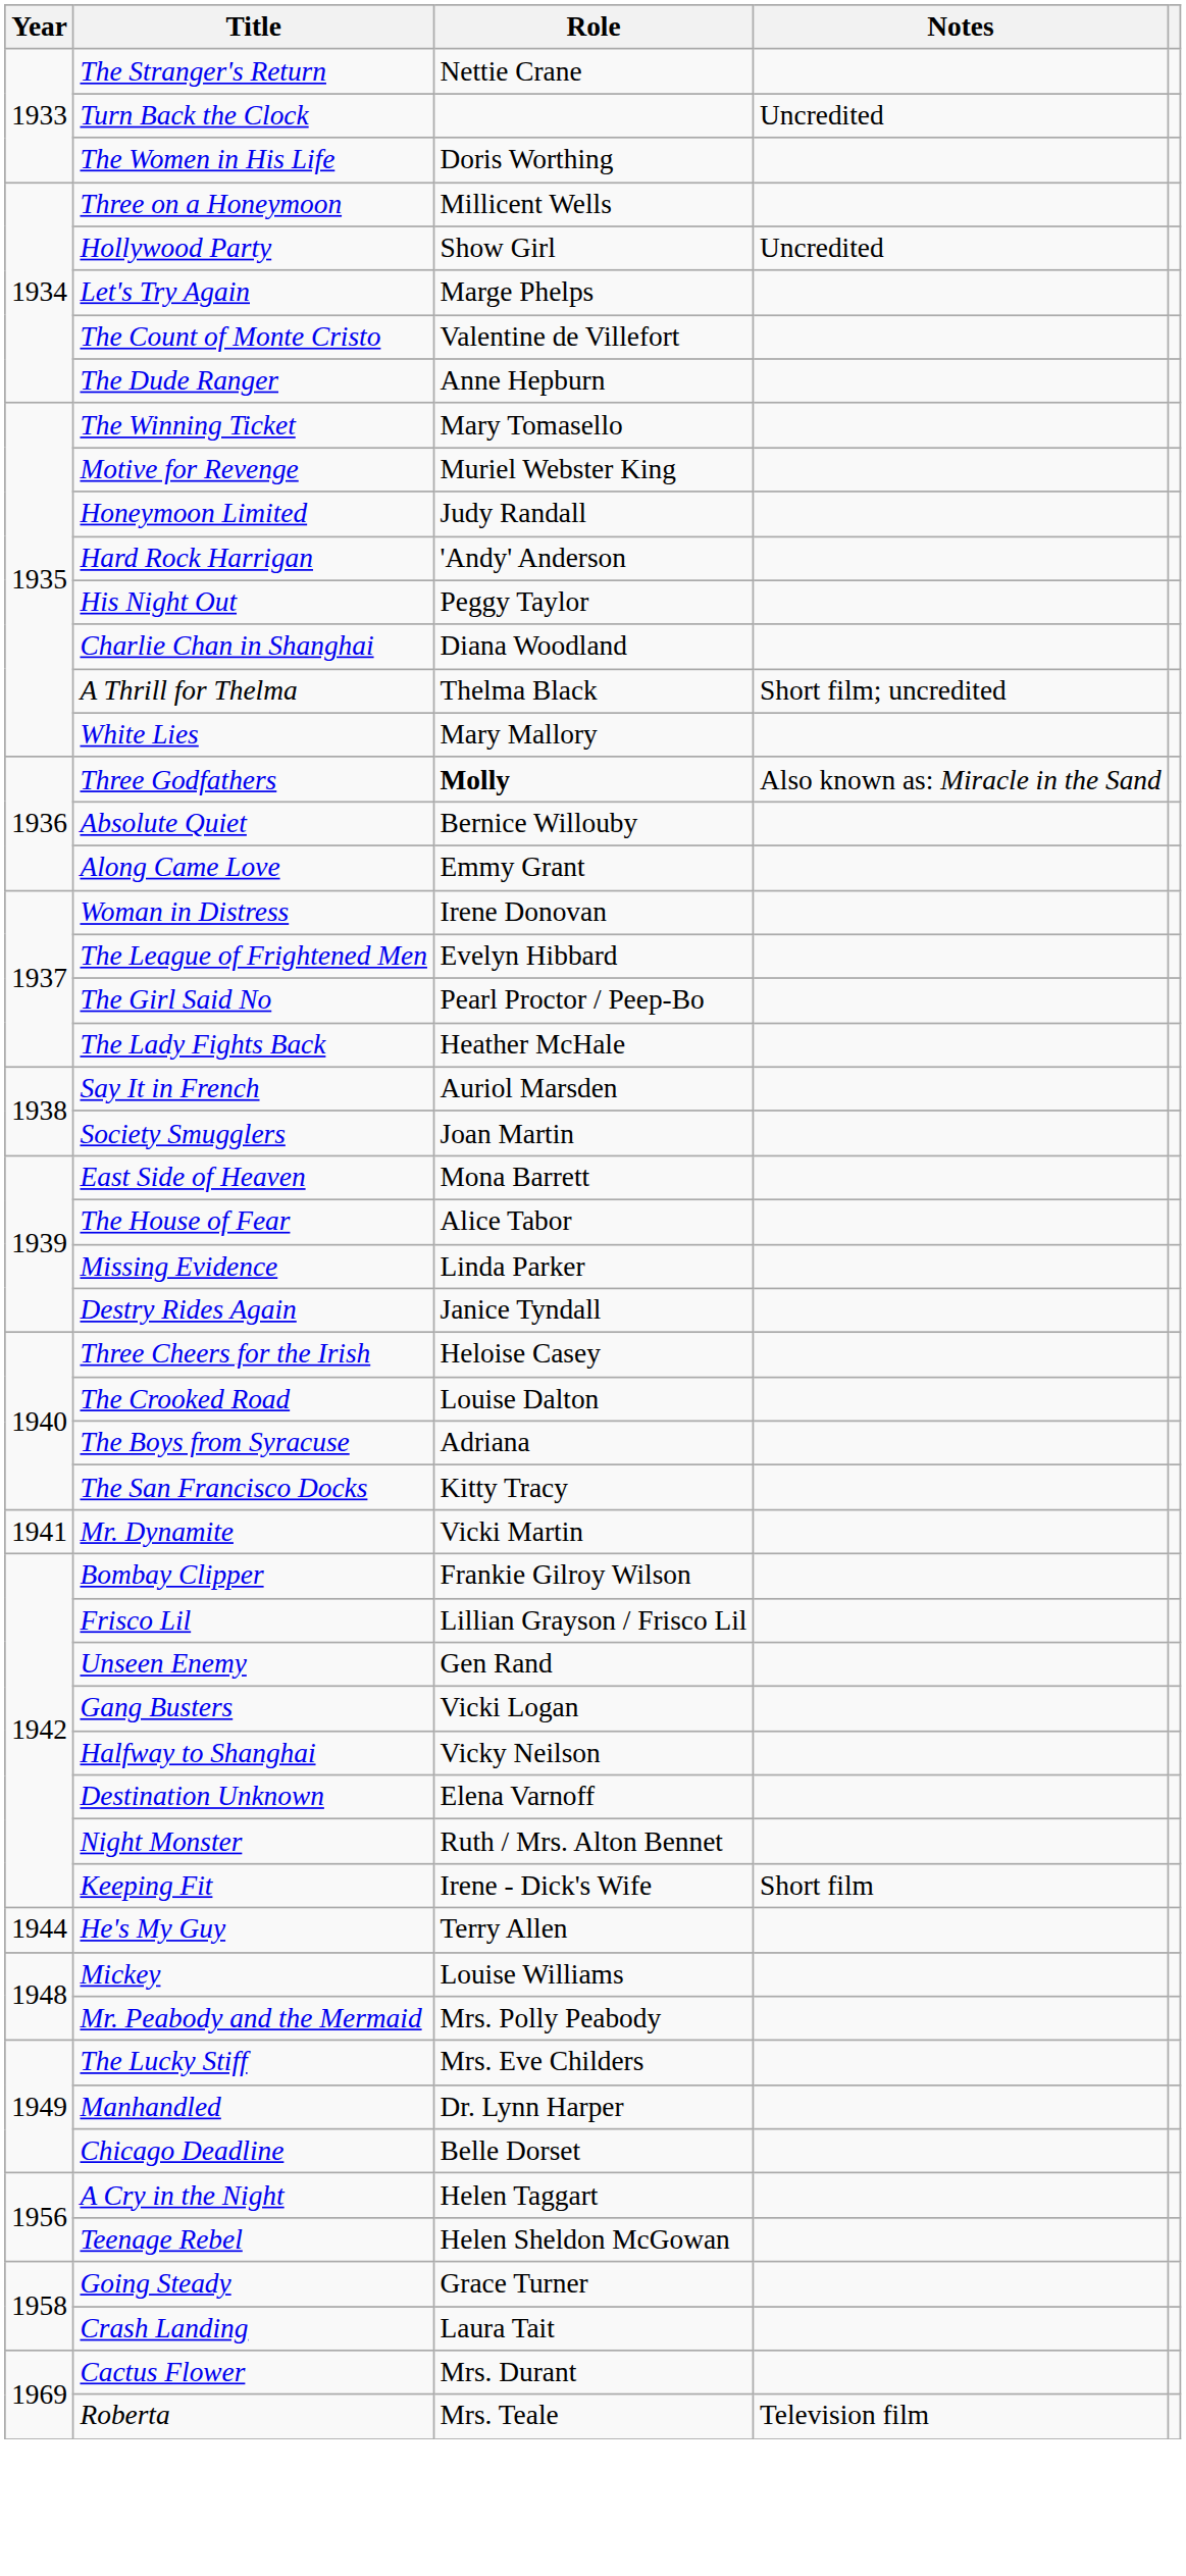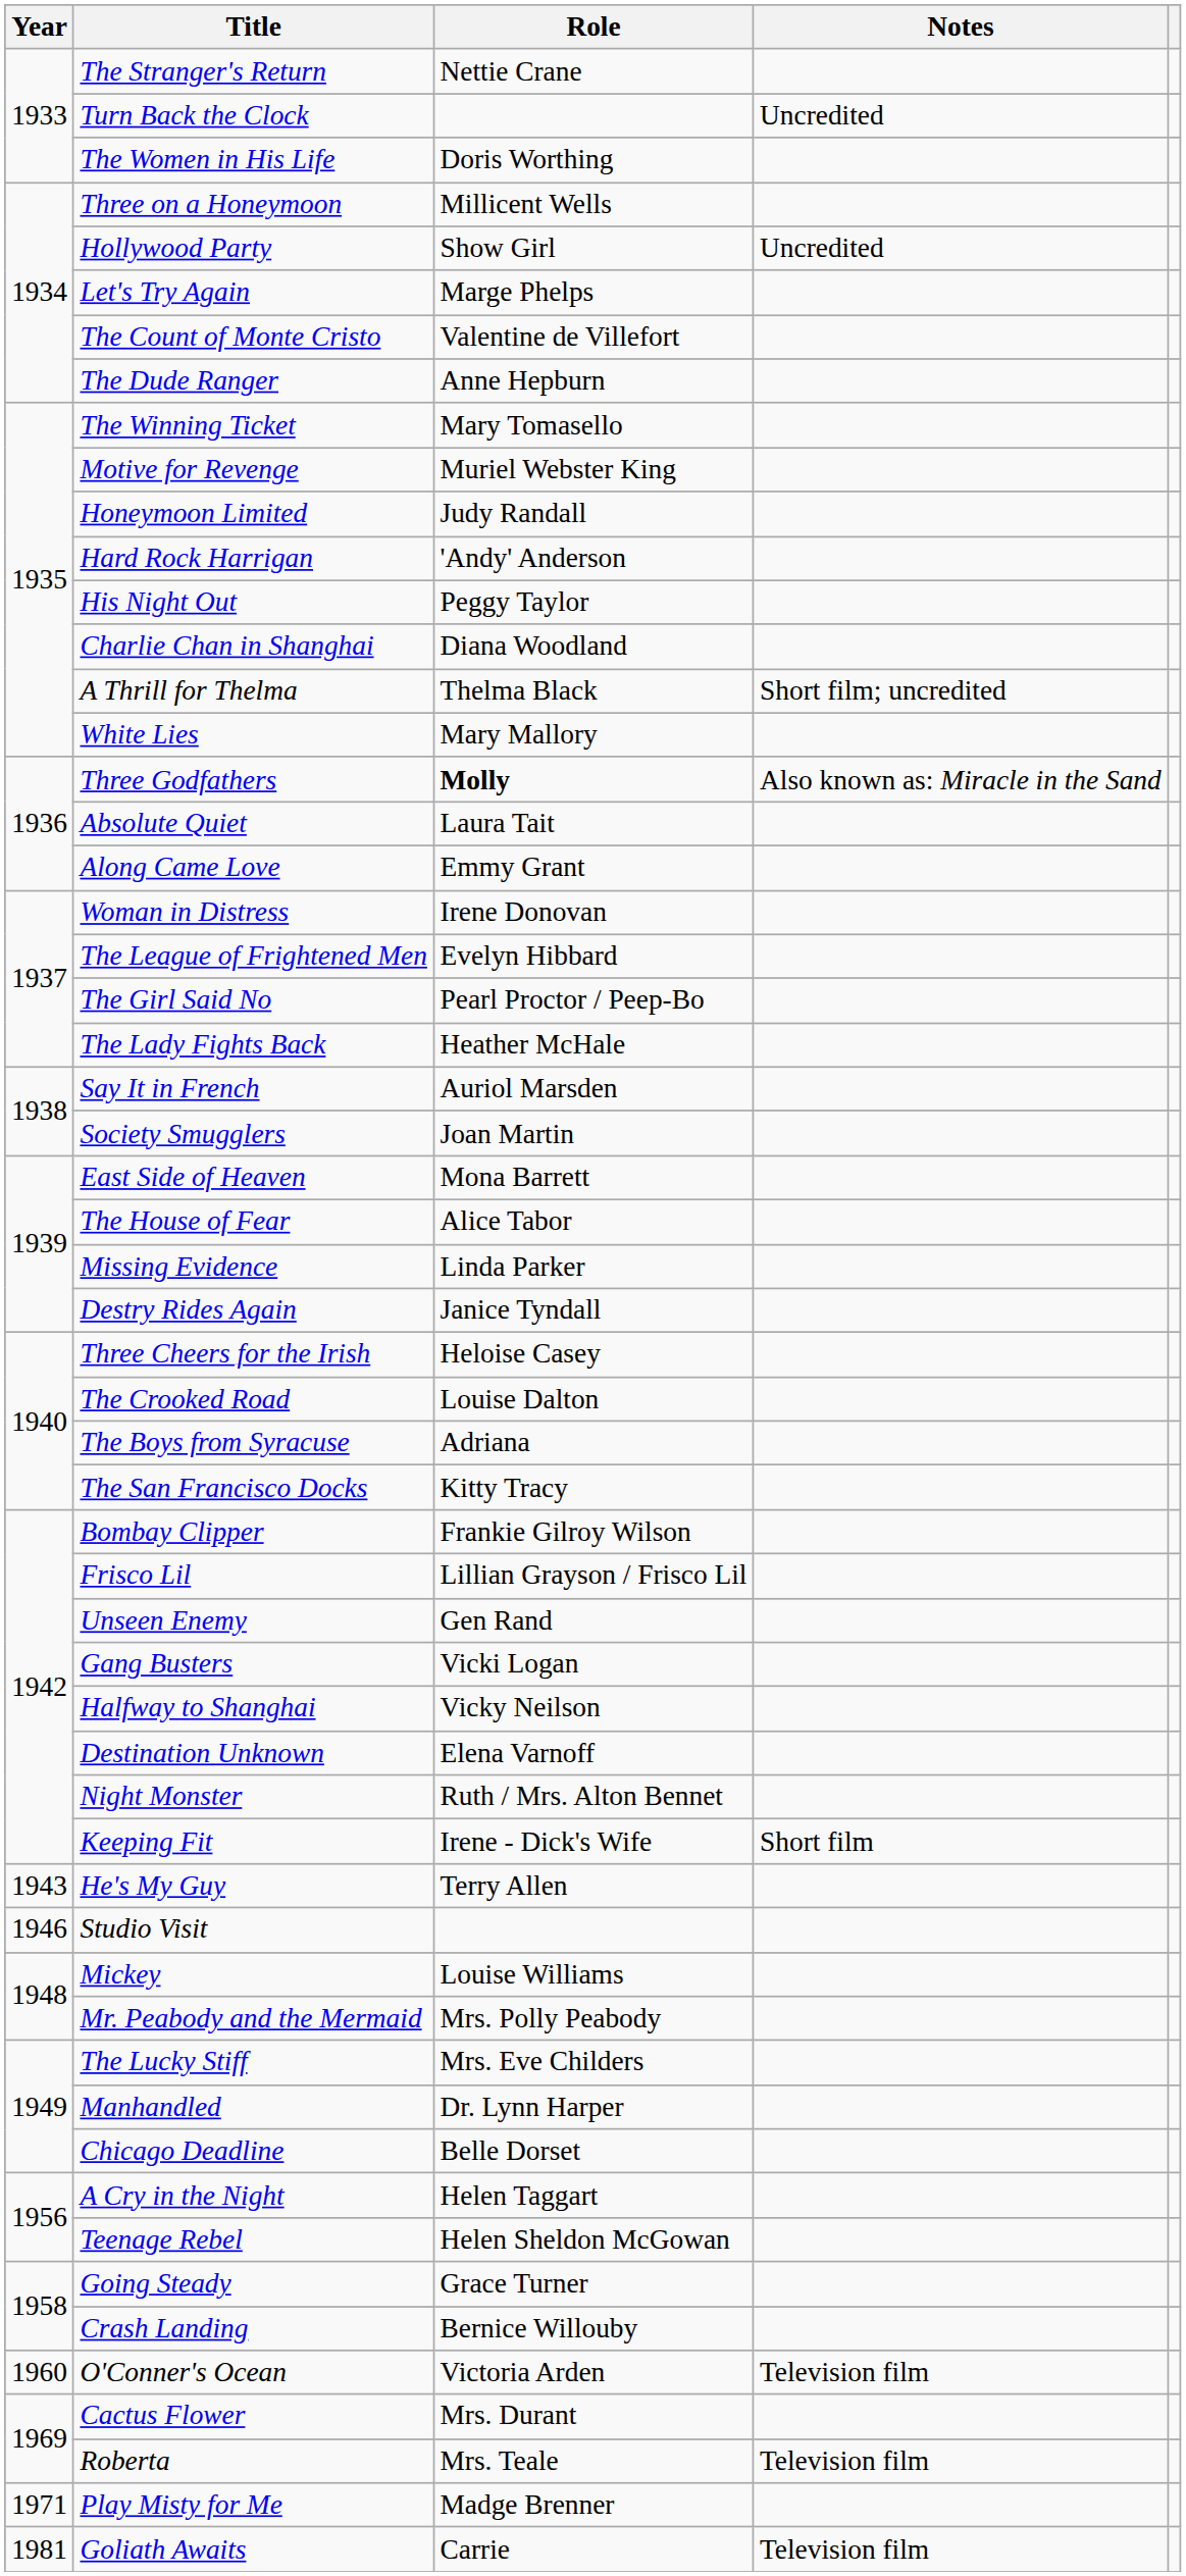Absolute Quiet | Role: Bernice Willouby -> Laura Tait
- row: 1941 | Mr. Dynamite | Vicki Martin
He's My Guy | Year: 1944 -> 1943
+ row: 1946 | Studio Visit
Crash Landing | Role: Laura Tait -> Bernice Willouby
+ row: 1960 | O'Conner's Ocean | Victoria Arden | Television film
+ row: 1971 | Play Misty for Me | Madge Brenner
+ row: 1981 | Goliath Awaits | Carrie | Television film
